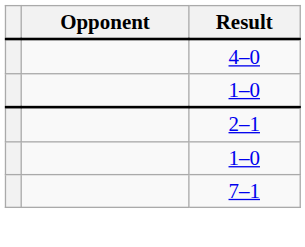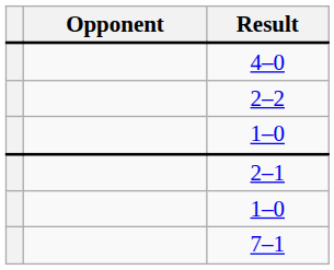+ row: 2–2
